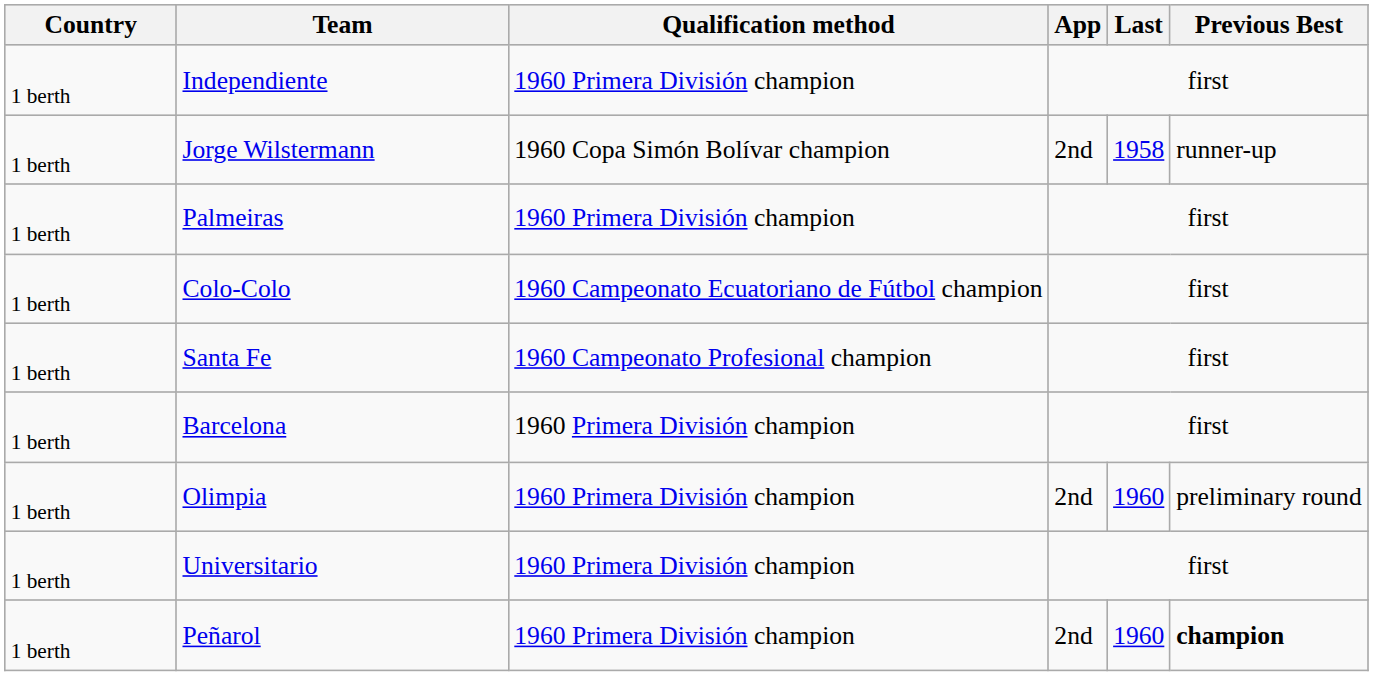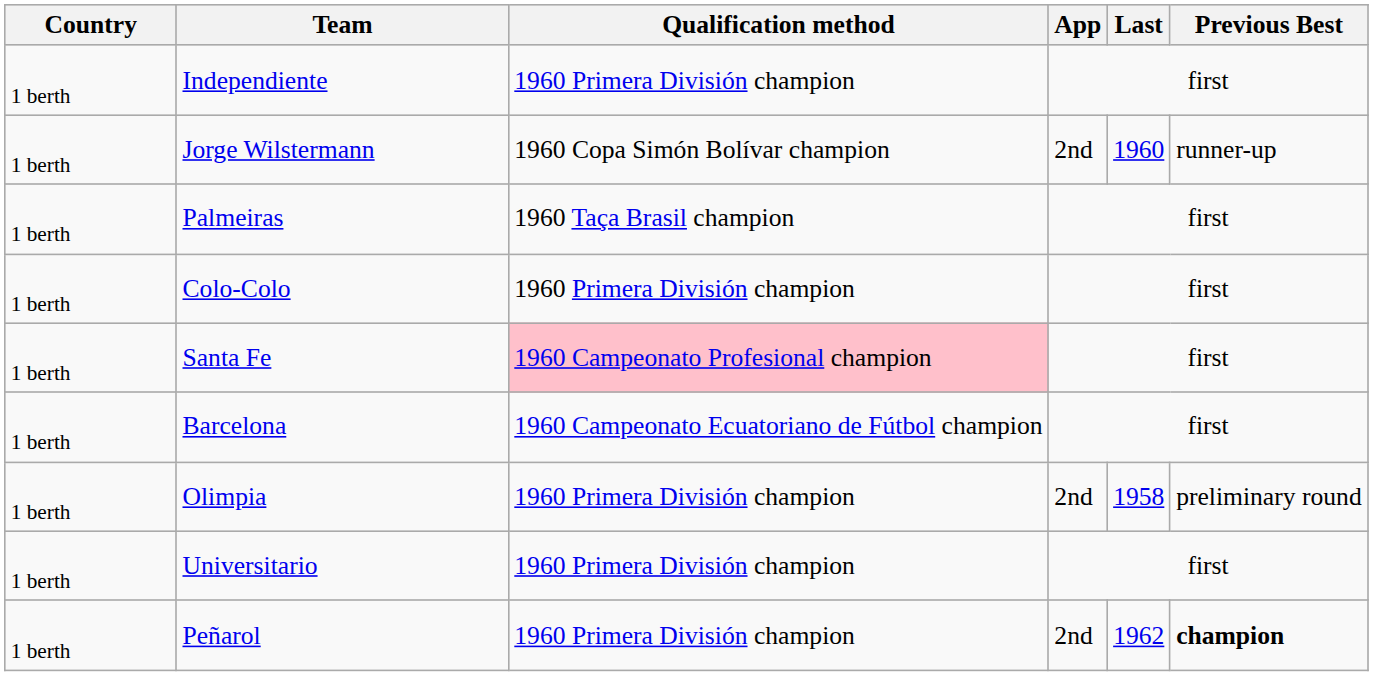Jorge Wilstermann | Last: 1958 -> 1960
Palmeiras | Qualification method: 1960 Primera División champion -> 1960 Taça Brasil champion
Colo-Colo | Qualification method: 1960 Campeonato Ecuatoriano de Fútbol champion -> 1960 Primera División champion
Santa Fe | Qualification method: no background -> pink background
Barcelona | Qualification method: 1960 Primera División champion -> 1960 Campeonato Ecuatoriano de Fútbol champion
Olimpia | Last: 1960 -> 1958
Peñarol | Last: 1960 -> 1962
